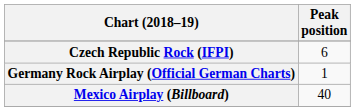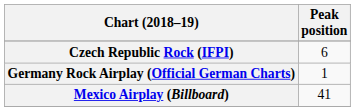Mexico Airplay (Billboard) | Peak position: 40 -> 41
